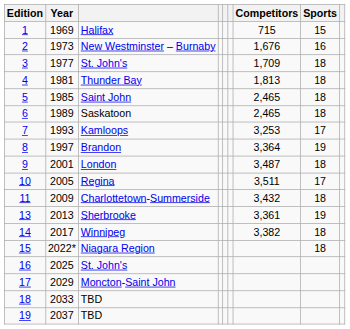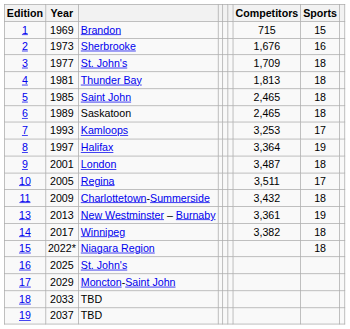1 | column 3: Halifax -> Brandon
2 | column 3: New Westminster – Burnaby -> Sherbrooke
8 | column 3: Brandon -> Halifax
13 | column 3: Sherbrooke -> New Westminster – Burnaby
